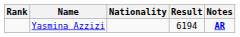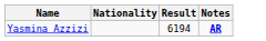- column: Rank
